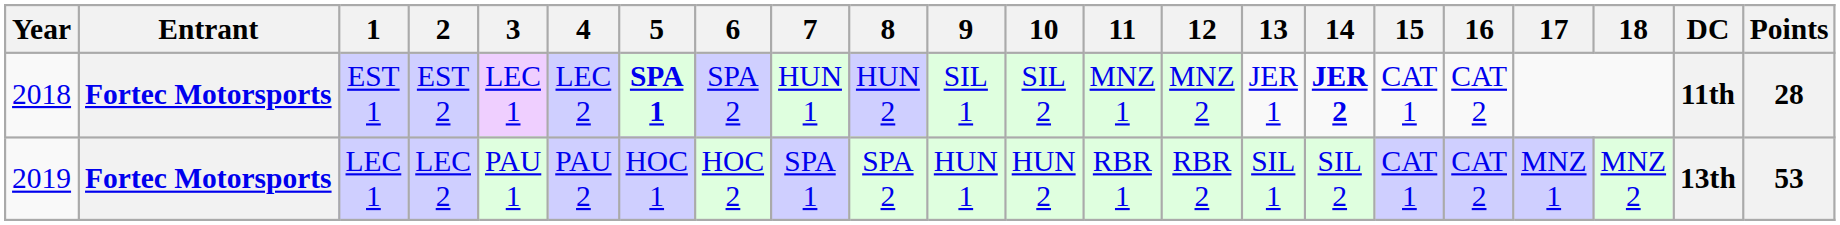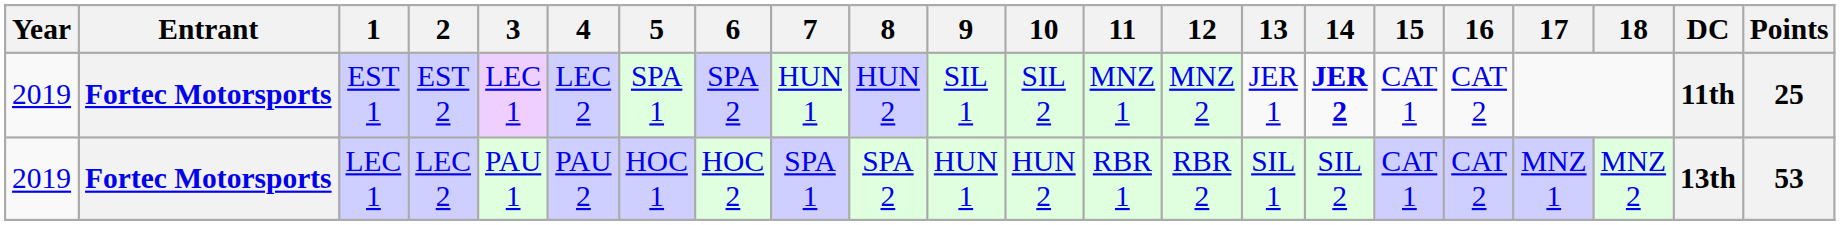EST 1 | Year: 2018 -> 2019
EST 1 | 5: bold -> normal
EST 1 | Points: 28 -> 25
